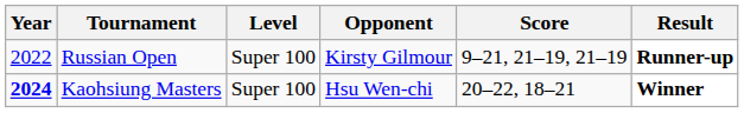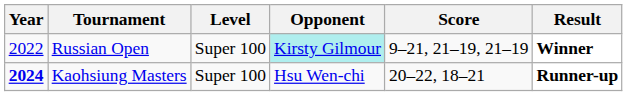Russian Open | Opponent: no background -> paleturquoise background
Russian Open | Result: Runner-up -> Winner
Kaohsiung Masters | Result: Winner -> Runner-up
